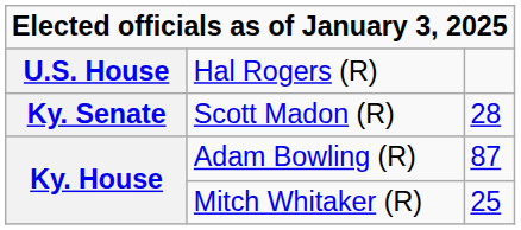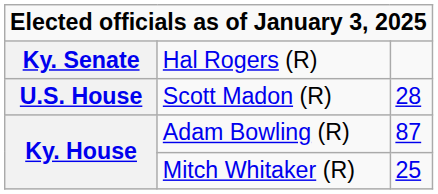Hal Rogers (R) | column 1: U.S. House -> Ky. Senate
Scott Madon (R) | column 1: Ky. Senate -> U.S. House
